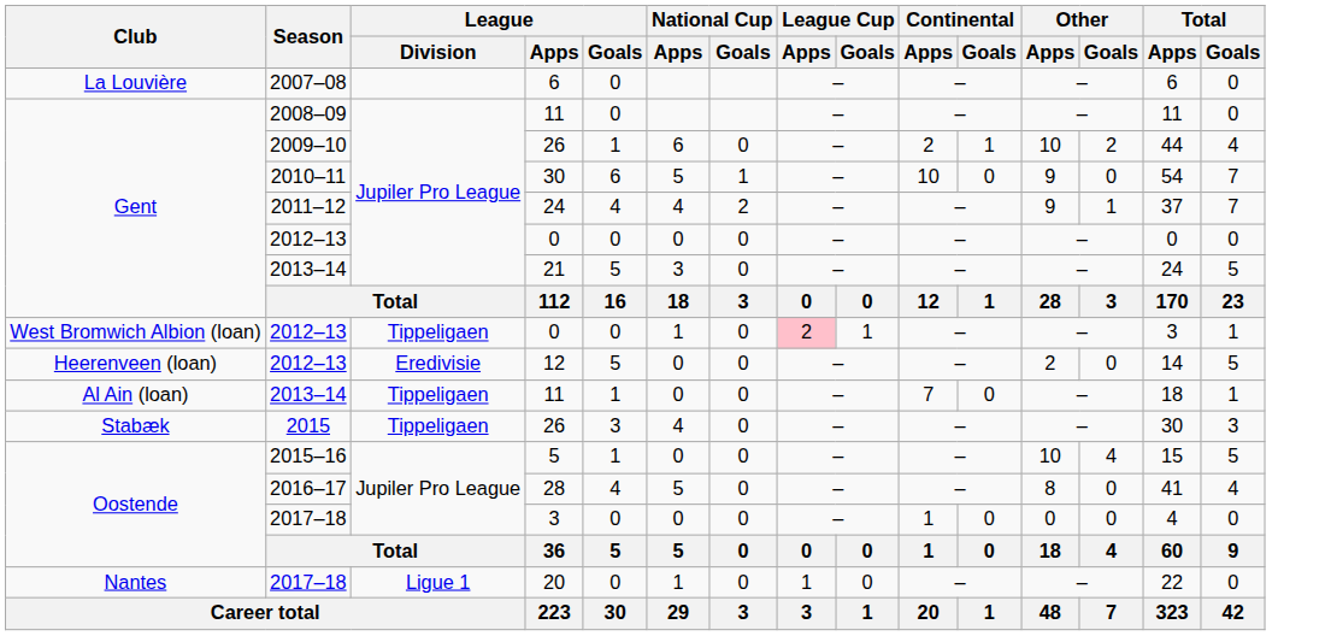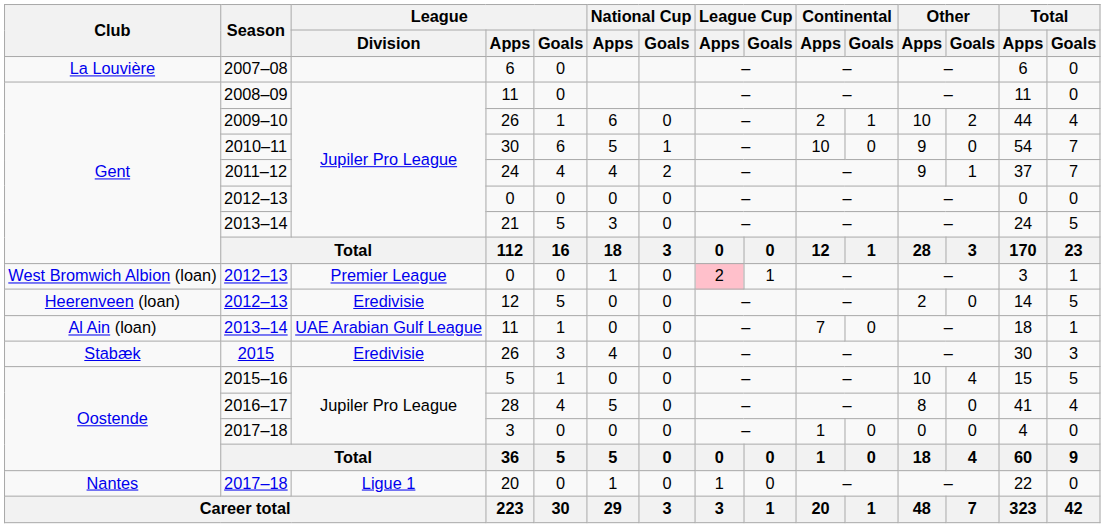West Bromwich Albion (loan) / 0 | League / Division: Tippeligaen -> Premier League
Al Ain (loan) / 11 | League / Division: Tippeligaen -> UAE Arabian Gulf League
Stabæk / 26 | League / Division: Tippeligaen -> Eredivisie
